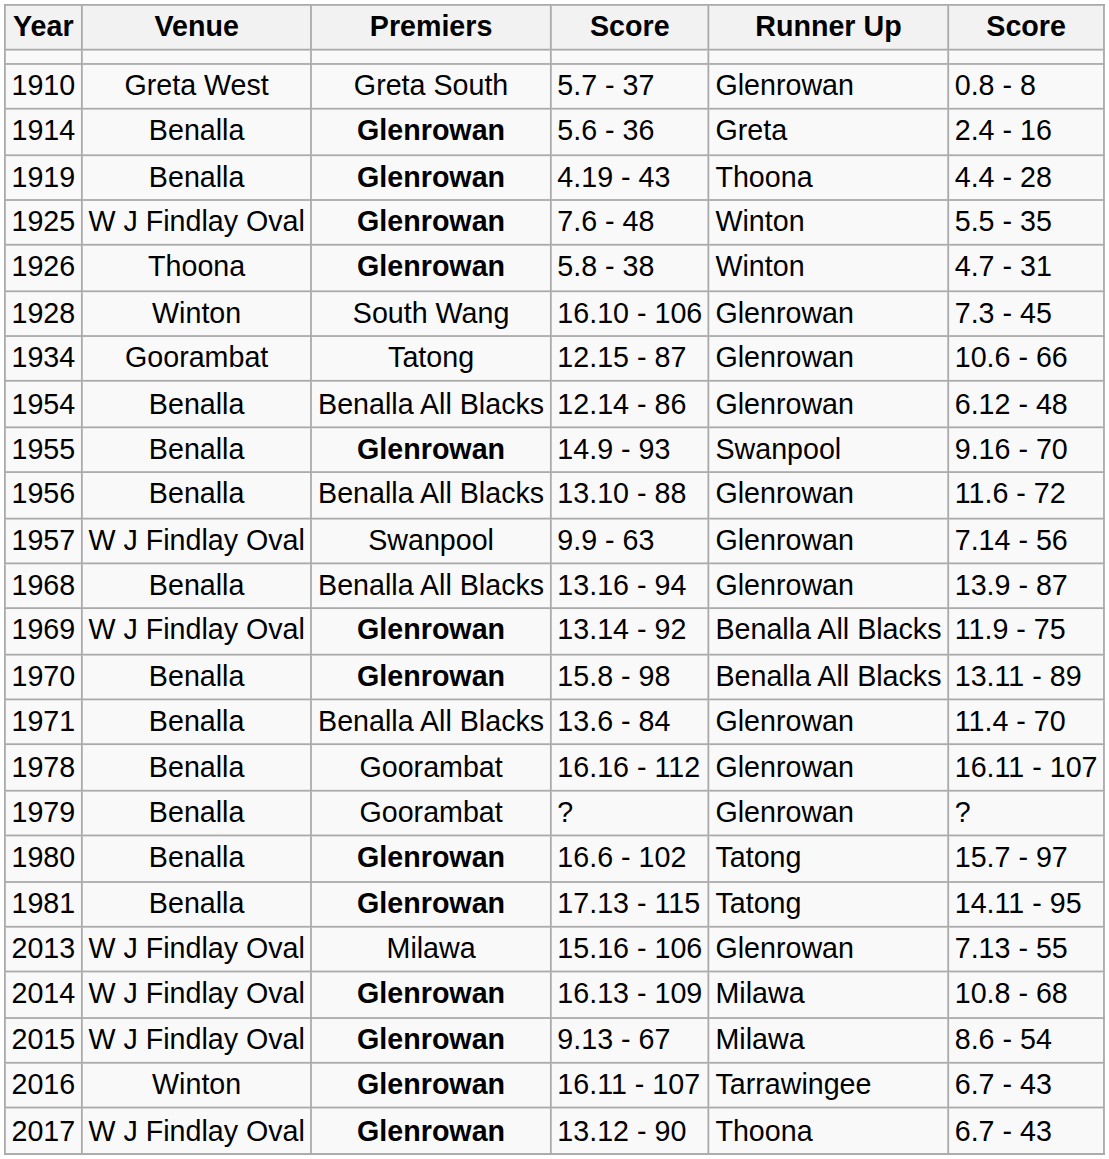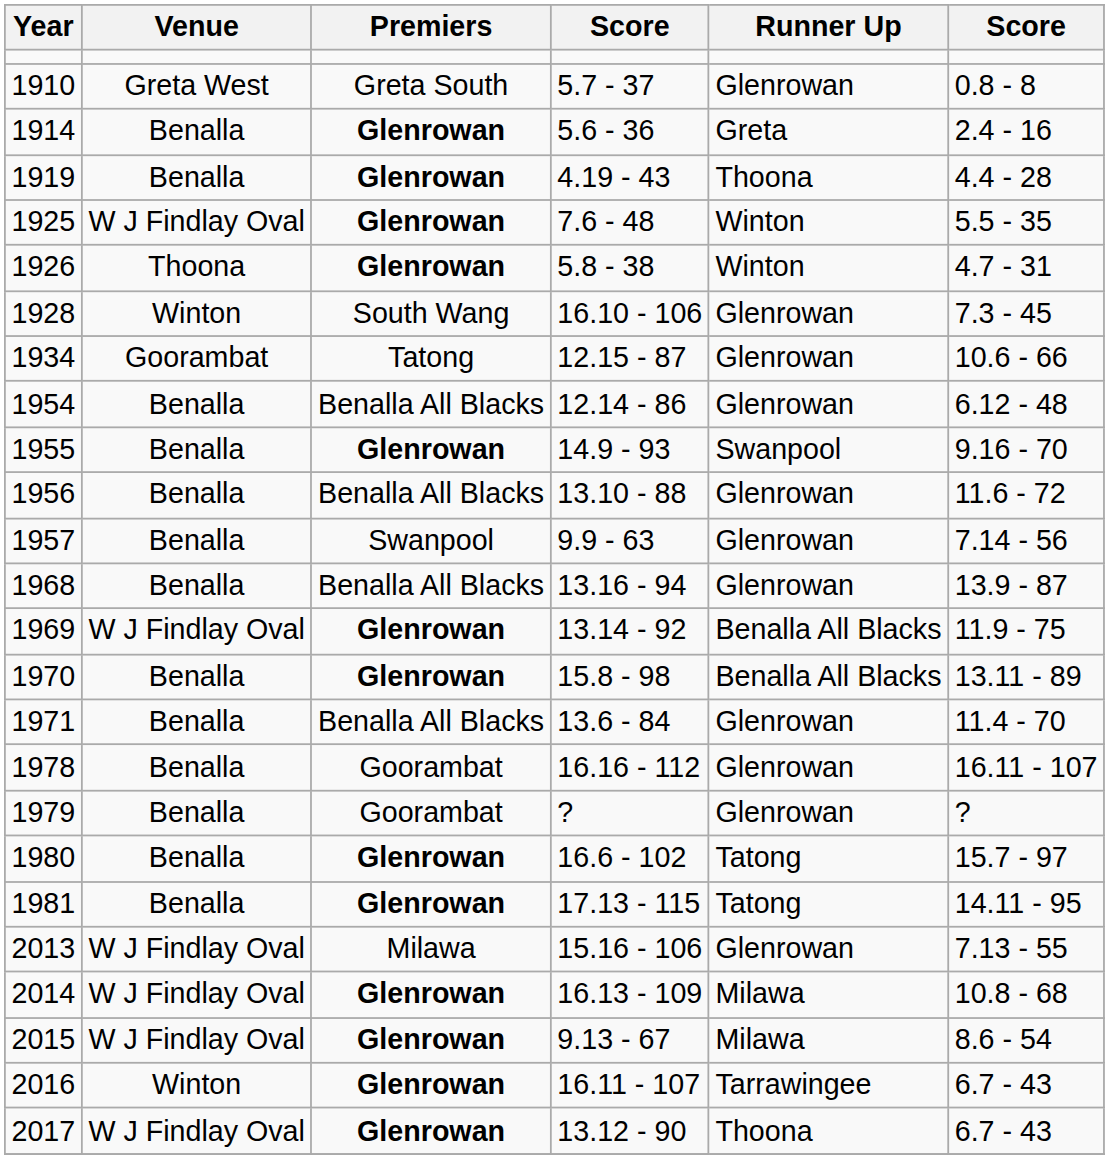1957 | Venue: W J Findlay Oval -> Benalla
